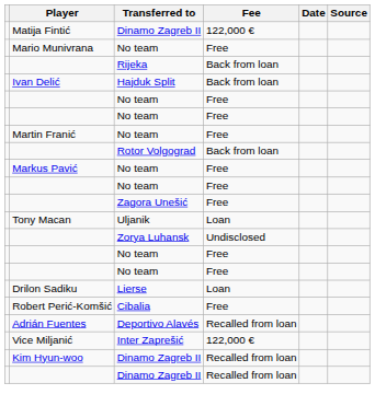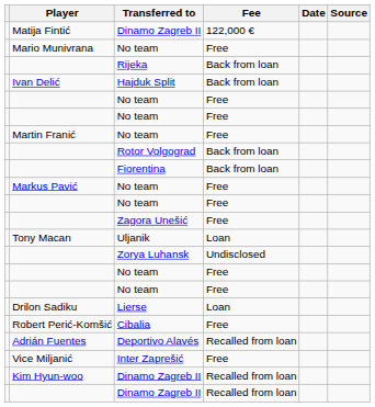+ row: Fiorentina | Back from loan
Inter Zaprešić | Fee: 122,000 € -> Free
